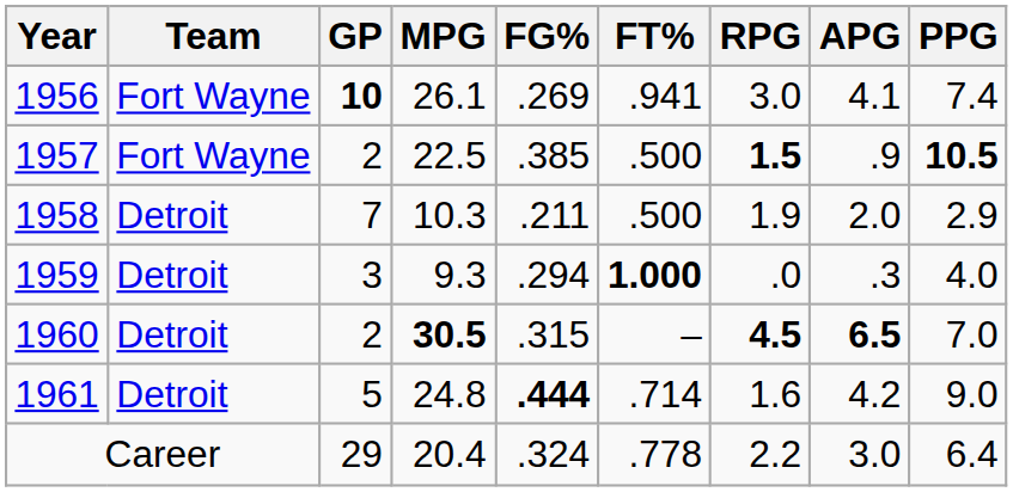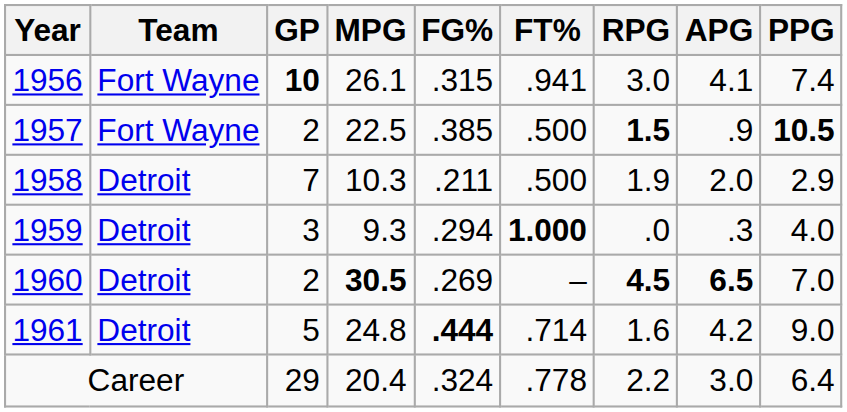1956 | FG%: .269 -> .315
1960 | FG%: .315 -> .269
